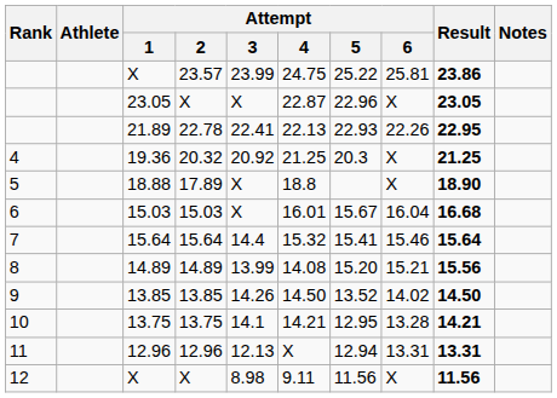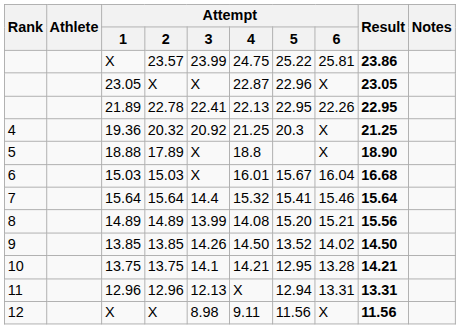21.89 | Attempt / 5: 22.93 -> 22.95
